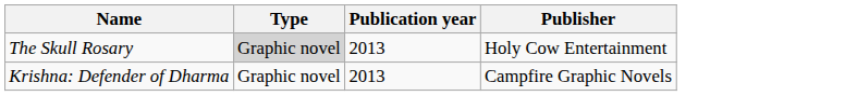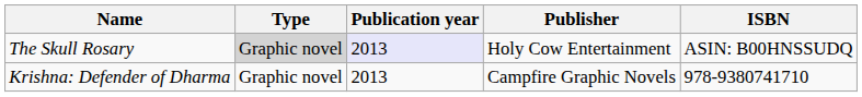+ column: ISBN | ASIN: B00HNSSUDQ | 978-9380741710
The Skull Rosary | Publication year: no background -> lavender background
